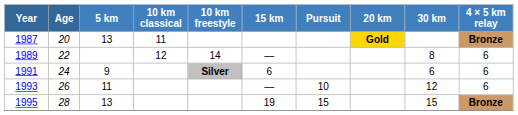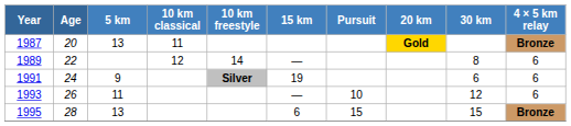1991 | 15 km: 6 -> 19
1995 | 15 km: 19 -> 6
